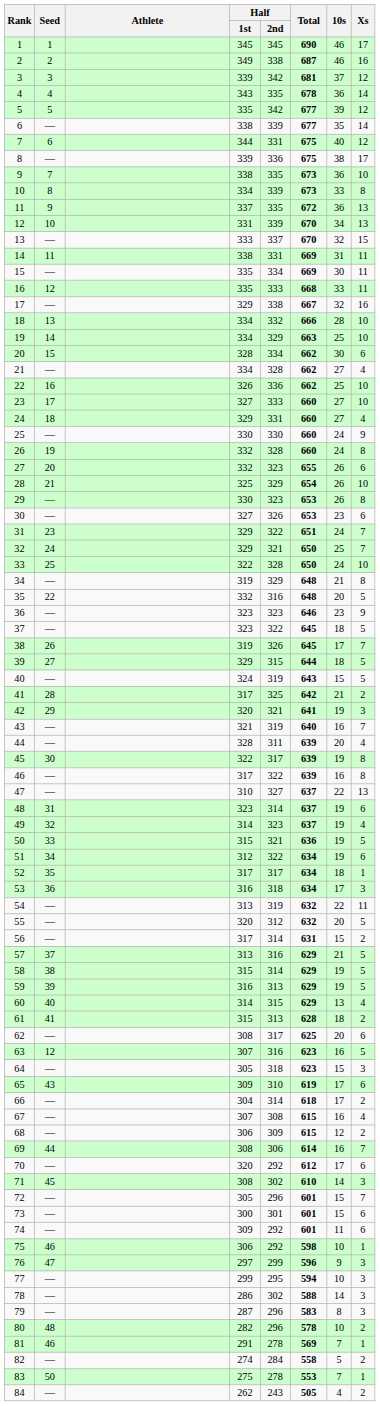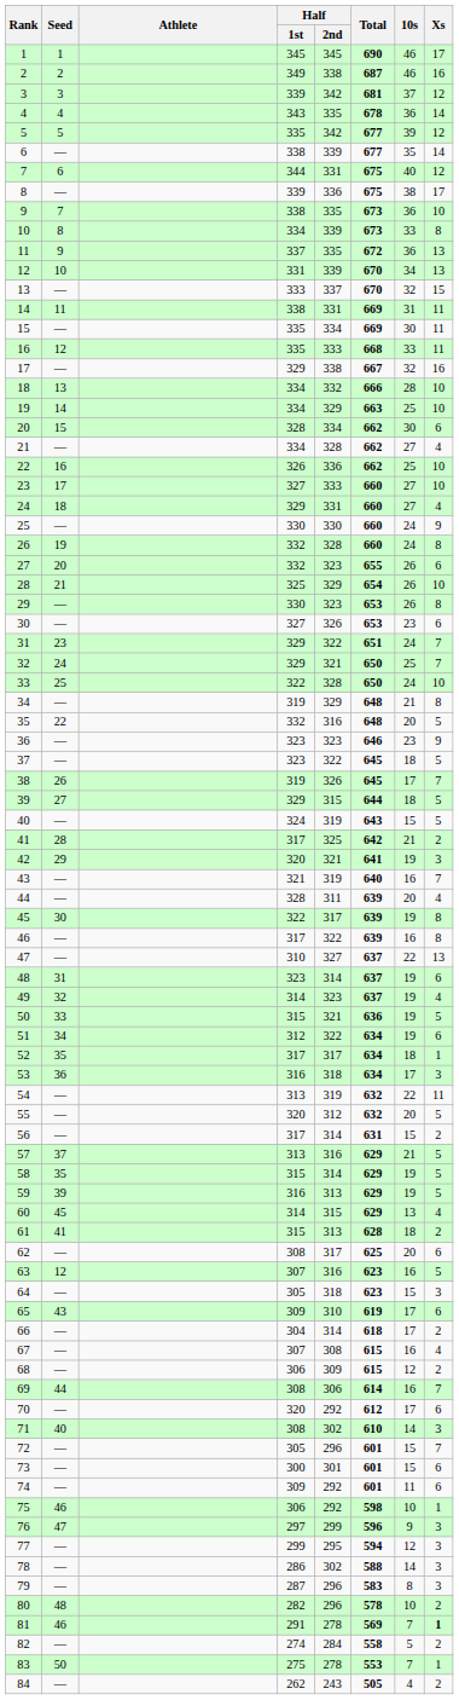58 | Seed: 38 -> 35
60 | Seed: 40 -> 45
71 | Seed: 45 -> 40
77 | 10s: 10 -> 12
81 | Xs: normal -> bold
